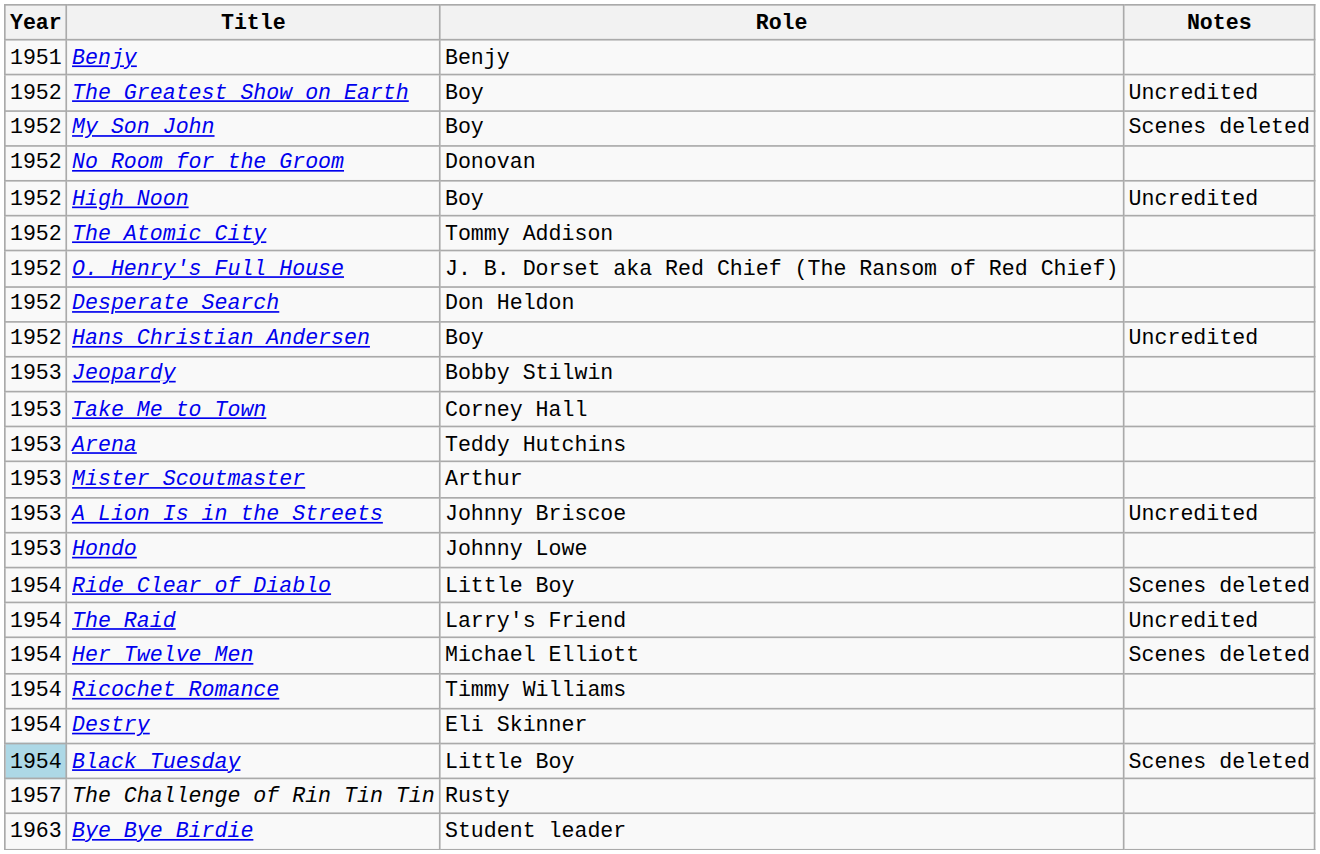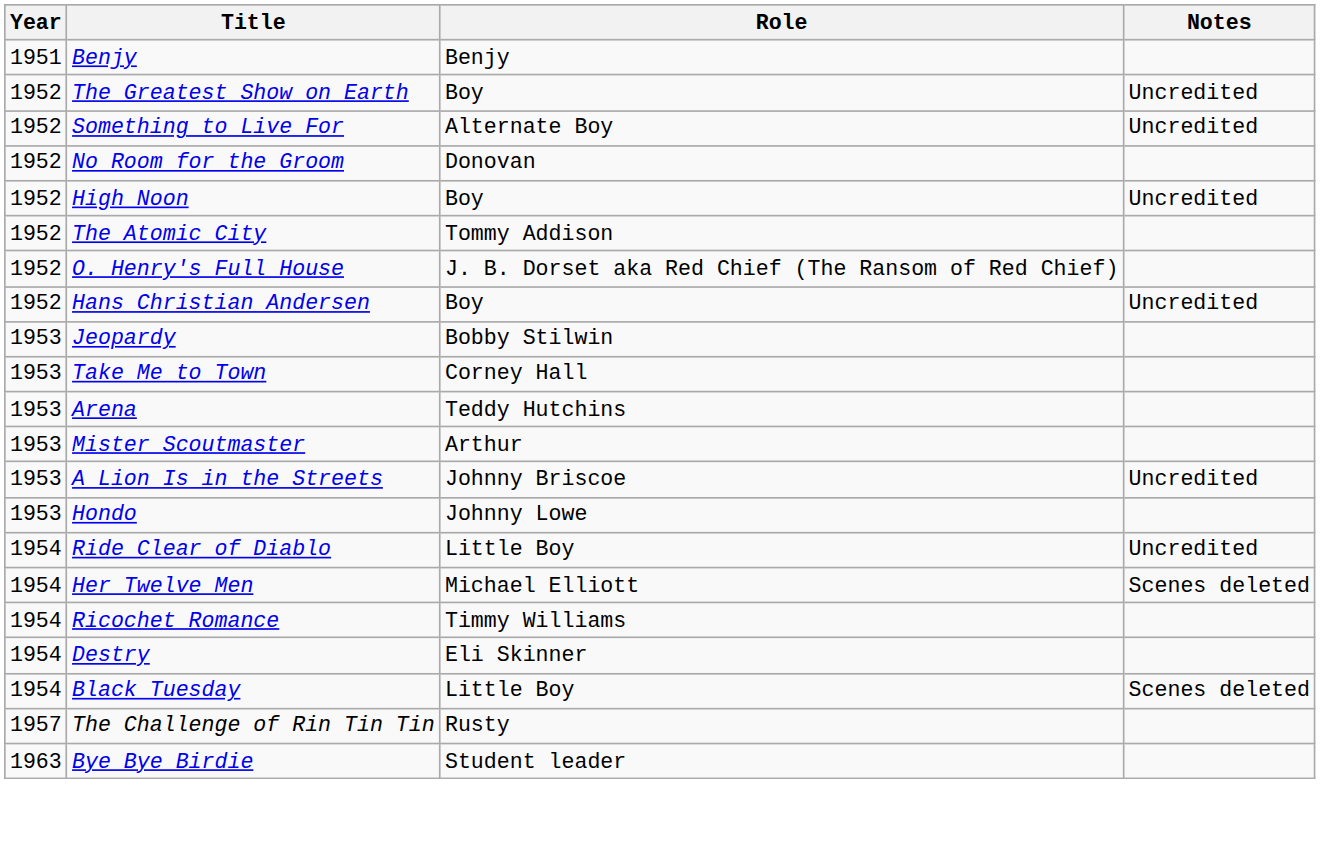+ row: 1952 | Something to Live For | Alternate Boy | Uncredited
- row: 1952 | My Son John | Boy | Scenes deleted
- row: 1952 | Desperate Search | Don Heldon
Ride Clear of Diablo | Notes: Scenes deleted -> Uncredited
- row: 1954 | The Raid | Larry's Friend | Uncredited
Black Tuesday | Year: lightblue background -> no background
